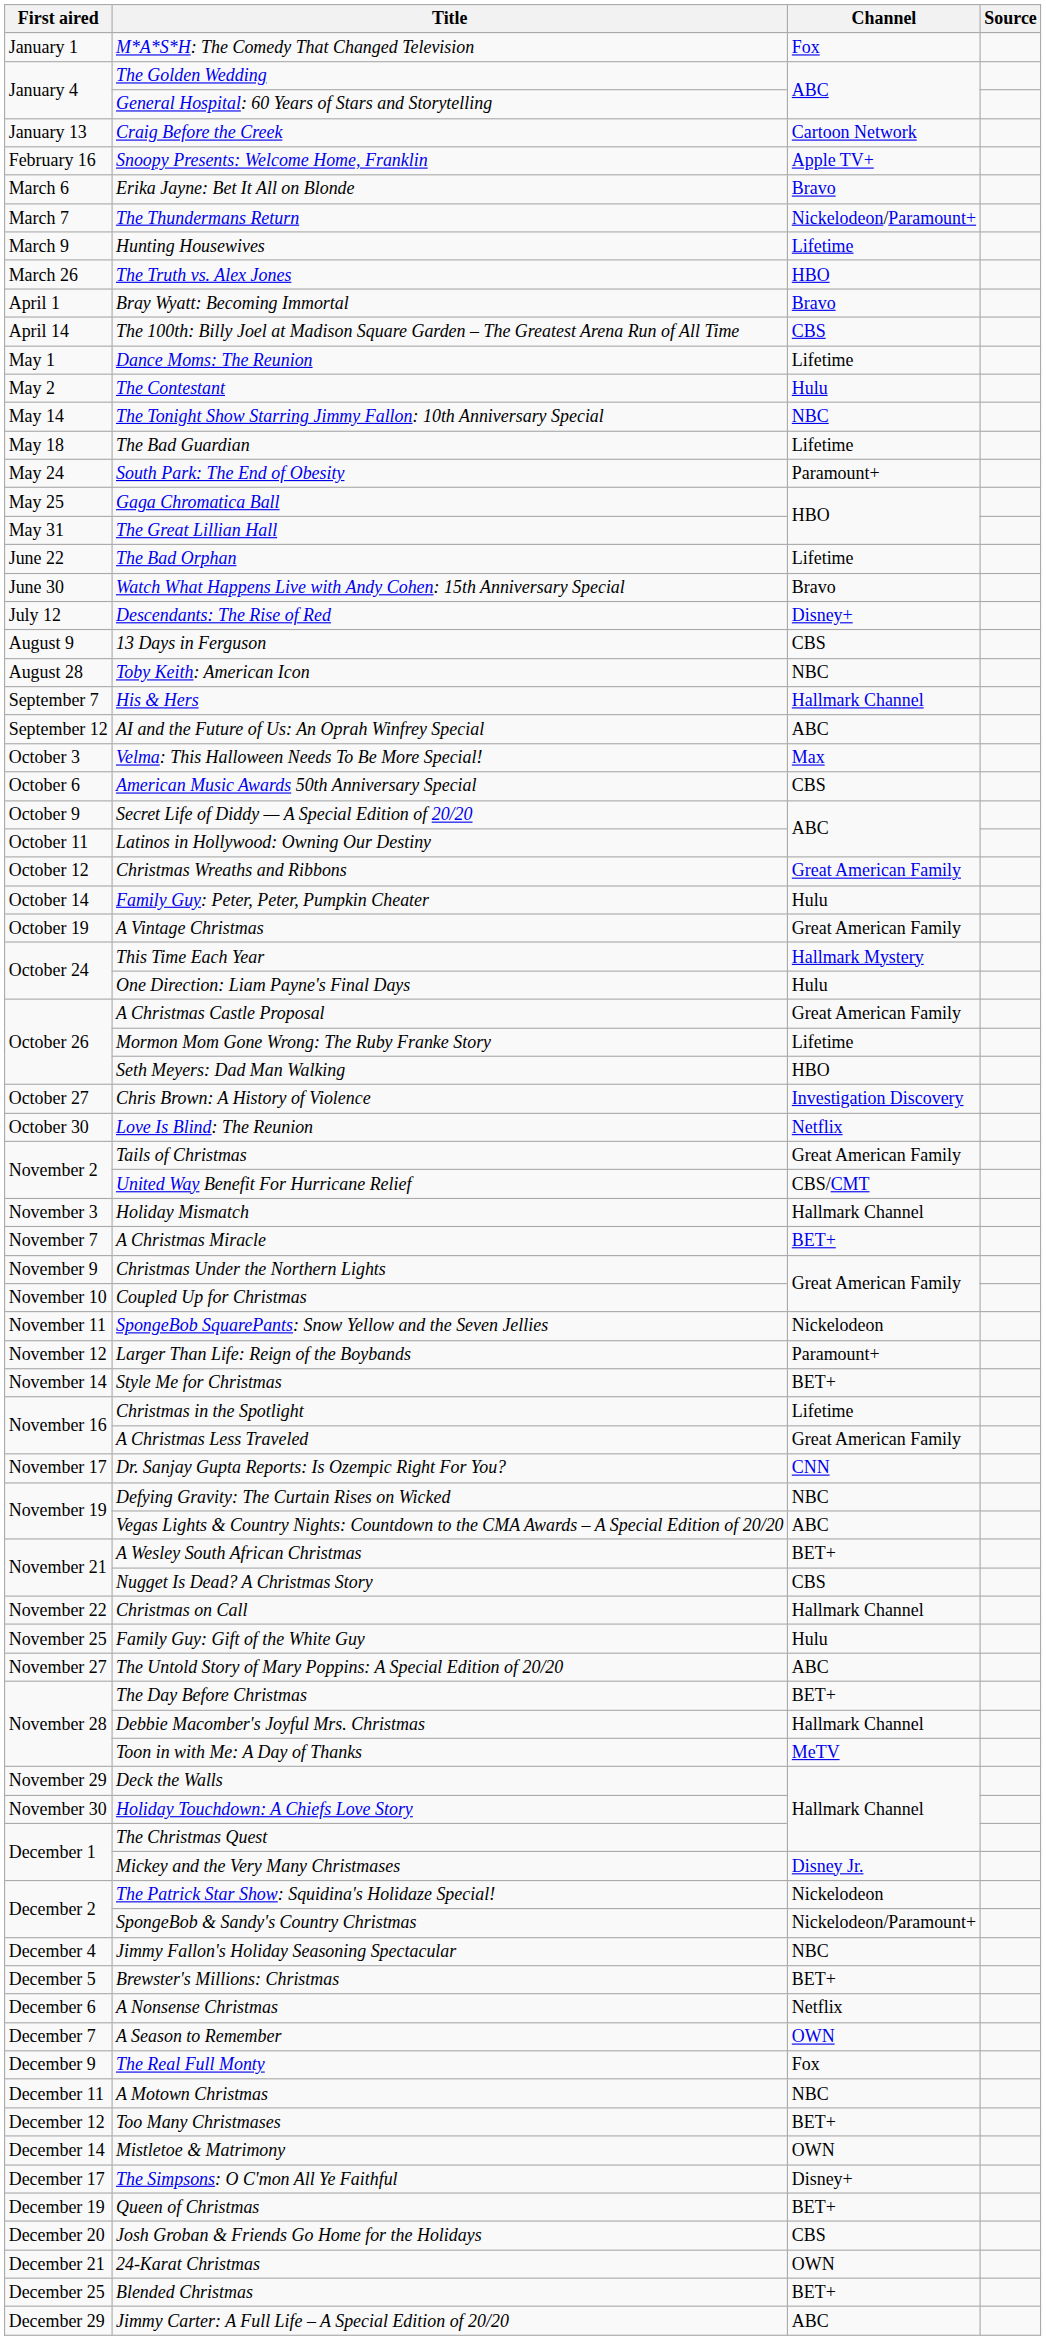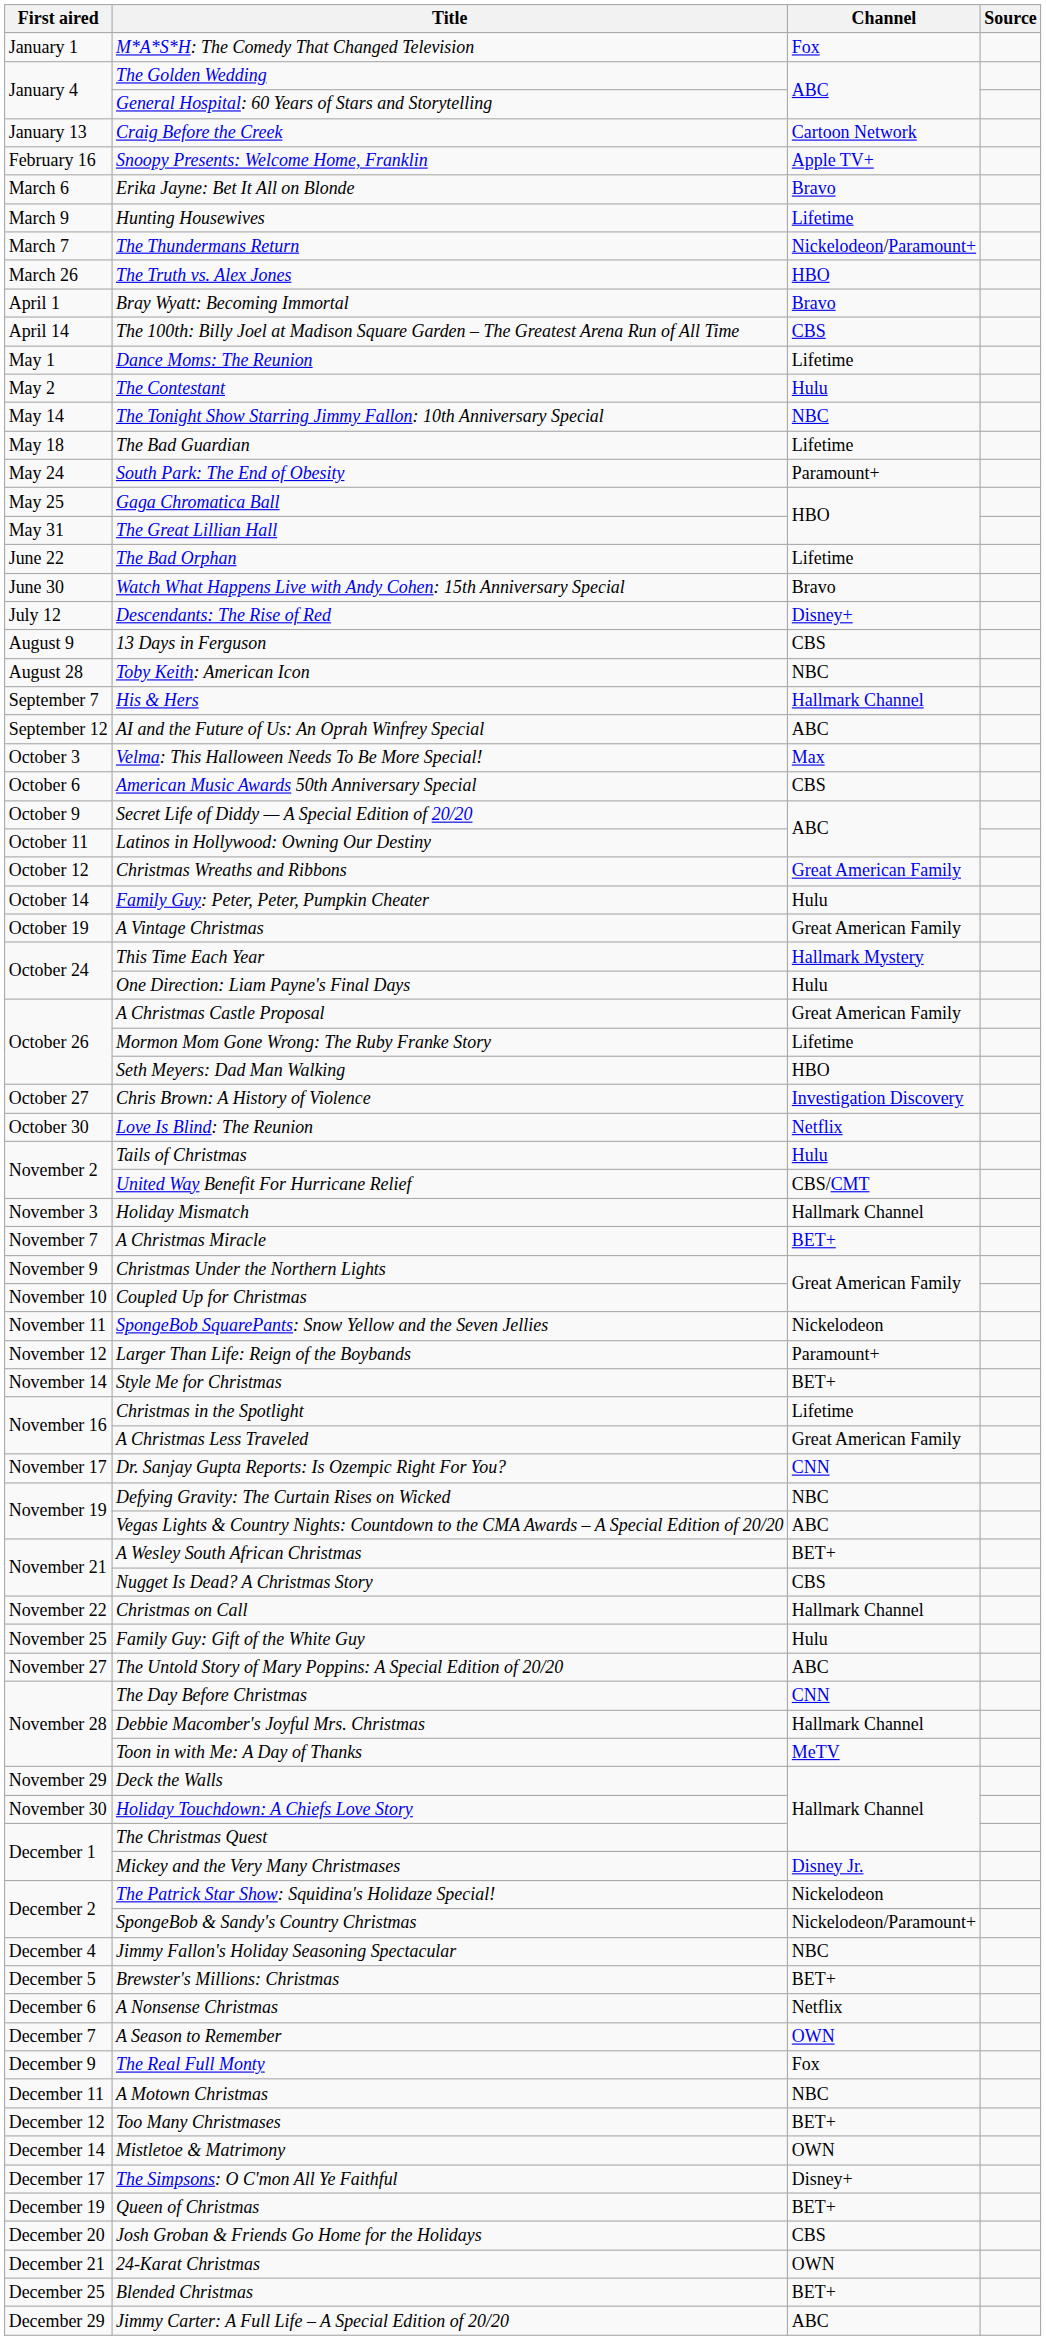rows swapped: The Thundermans Return <-> Hunting Housewives
Tails of Christmas | Channel: Great American Family -> Hulu
The Day Before Christmas | Channel: BET+ -> CNN
